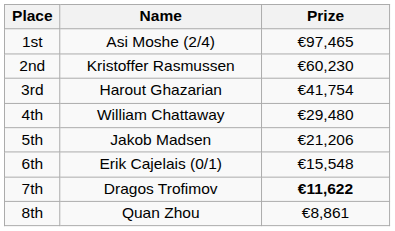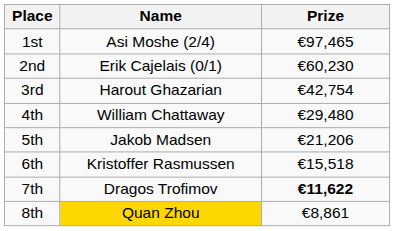2nd | Name: Kristoffer Rasmussen -> Erik Cajelais (0/1)
3rd | Prize: €41,754 -> €42,754
6th | Name: Erik Cajelais (0/1) -> Kristoffer Rasmussen
6th | Prize: €15,548 -> €15,518
8th | Name: no background -> gold background
